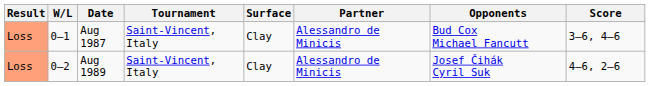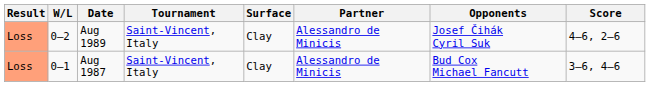rows swapped: Aug 1987 <-> Aug 1989
